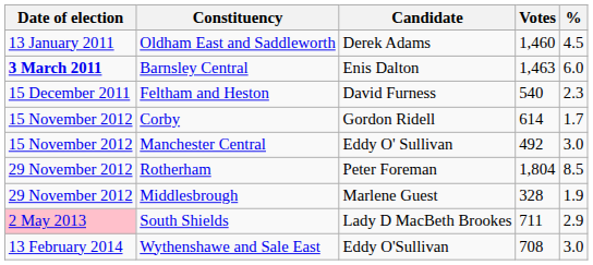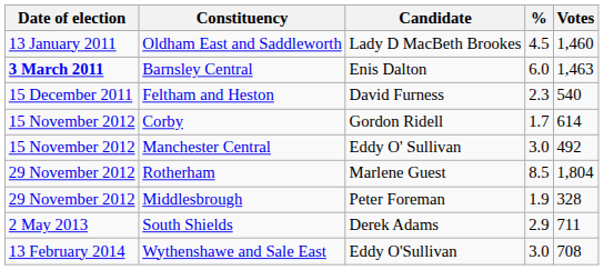columns swapped: Votes <-> %
Oldham East and Saddleworth | Candidate: Derek Adams -> Lady D MacBeth Brookes
Rotherham | Candidate: Peter Foreman -> Marlene Guest
Middlesbrough | Candidate: Marlene Guest -> Peter Foreman
South Shields | Date of election: pink background -> no background
South Shields | Candidate: Lady D MacBeth Brookes -> Derek Adams
